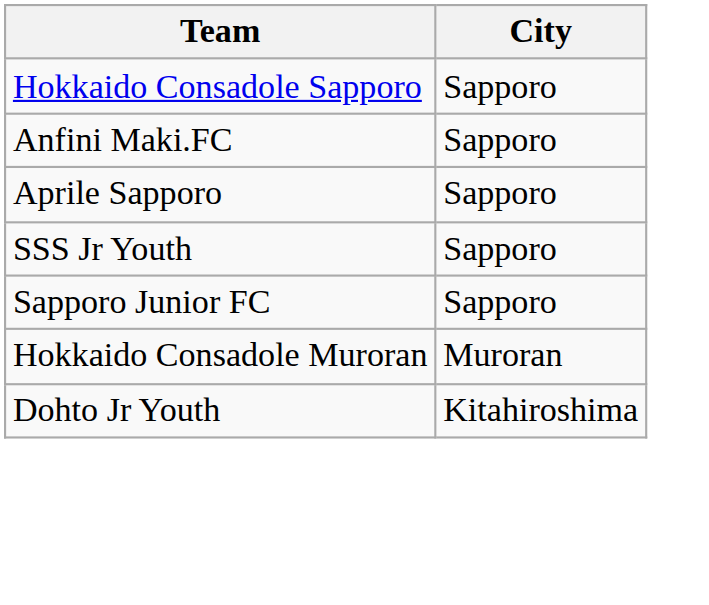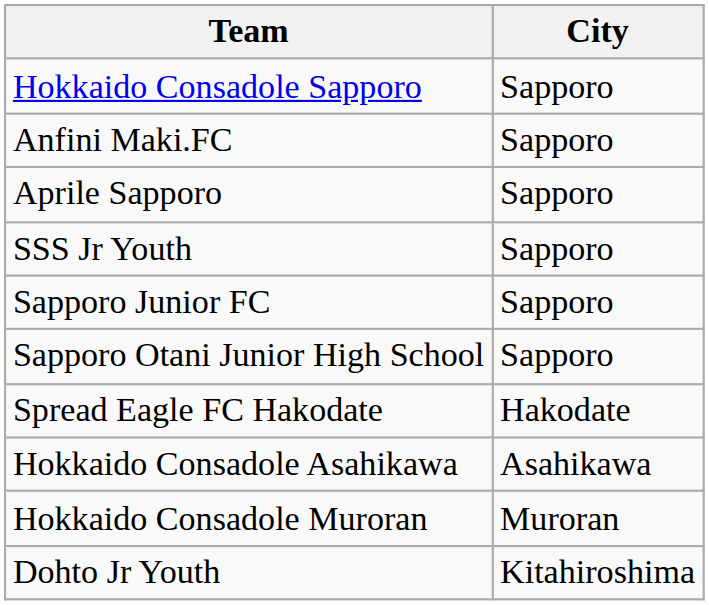+ row: Sapporo Otani Junior High School | Sapporo
+ row: Spread Eagle FC Hakodate | Hakodate
+ row: Hokkaido Consadole Asahikawa | Asahikawa
